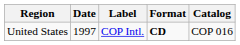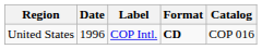United States | Date: 1997 -> 1996
